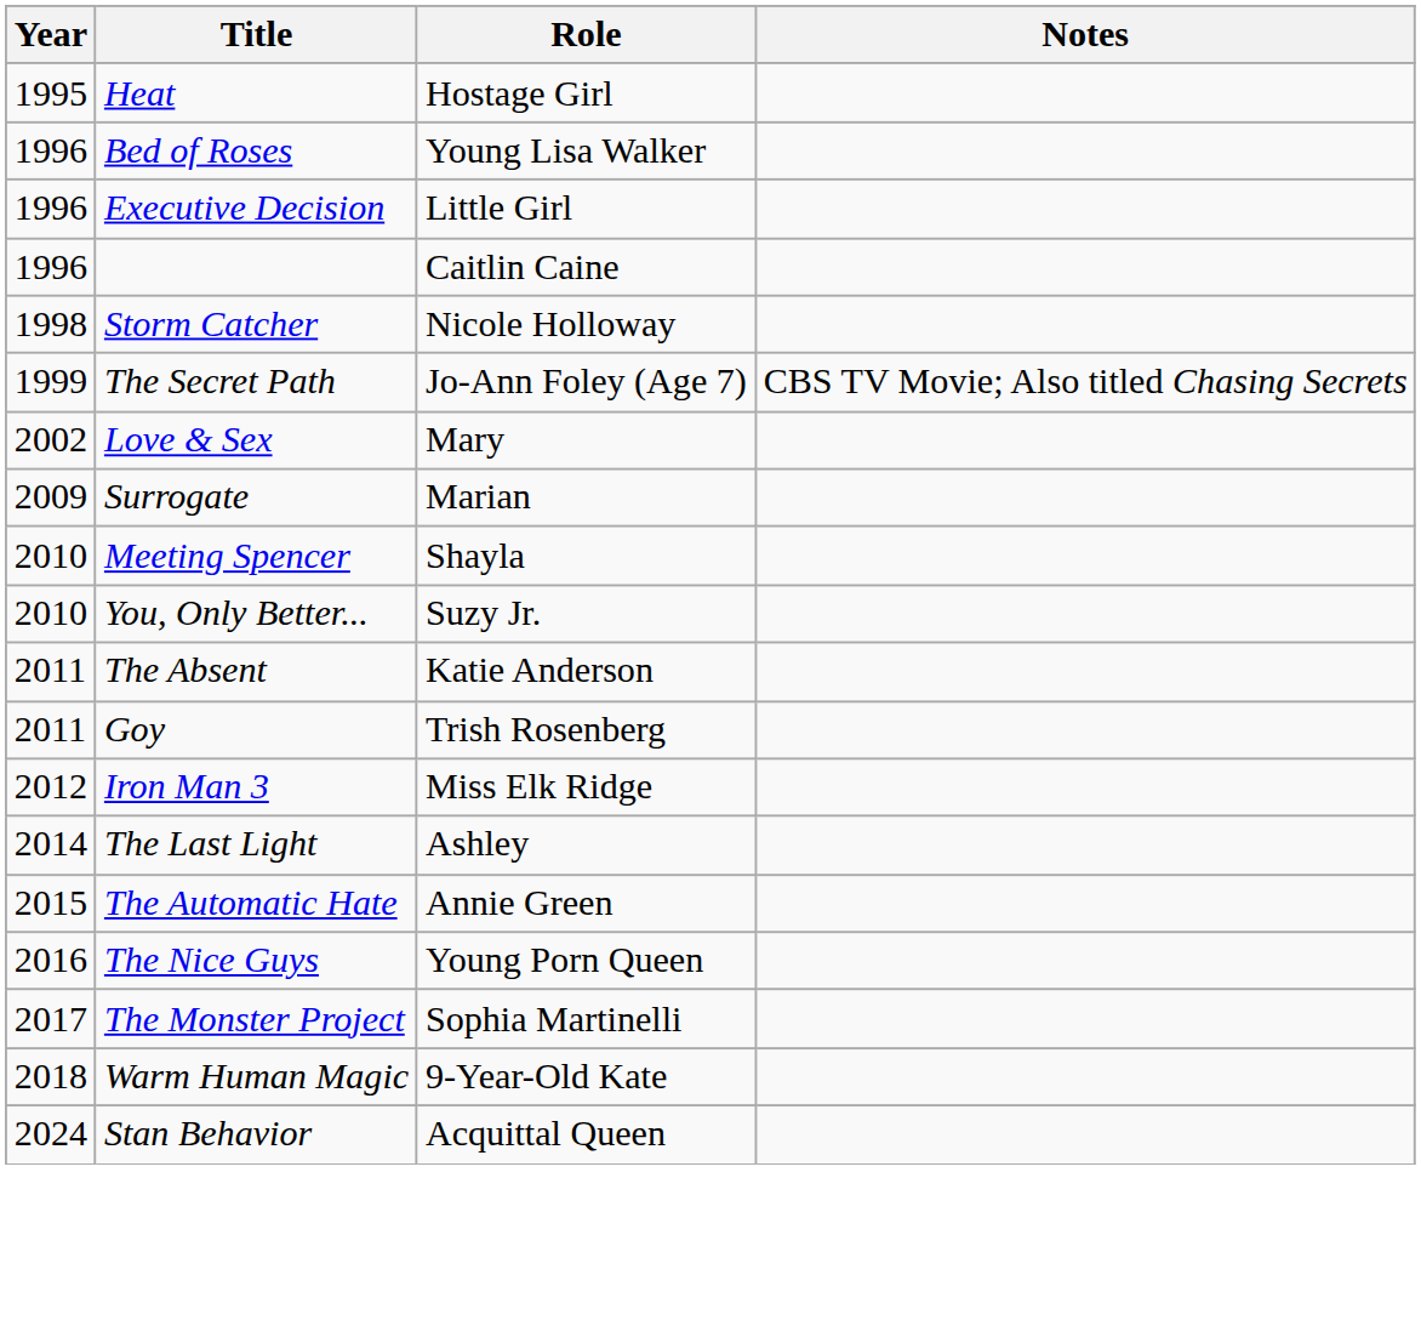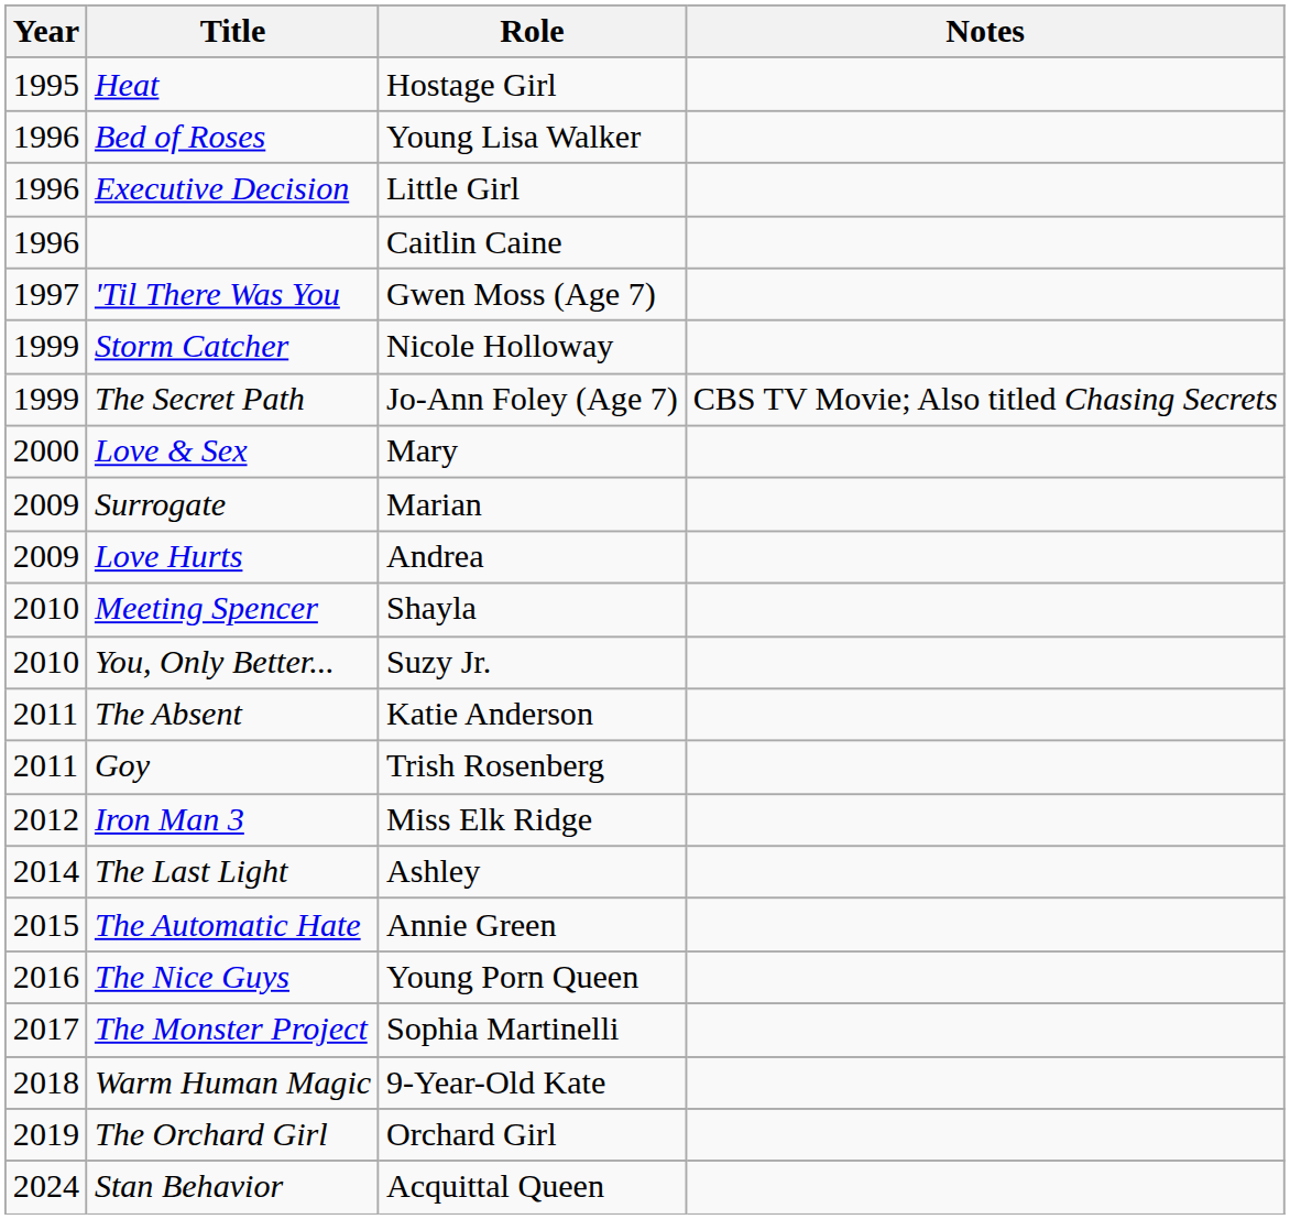+ row: 1997 | 'Til There Was You | Gwen Moss (Age 7)
Storm Catcher | Year: 1998 -> 1999
Love & Sex | Year: 2002 -> 2000
+ row: 2009 | Love Hurts | Andrea
+ row: 2019 | The Orchard Girl | Orchard Girl
